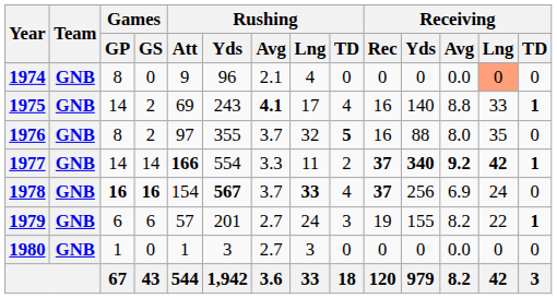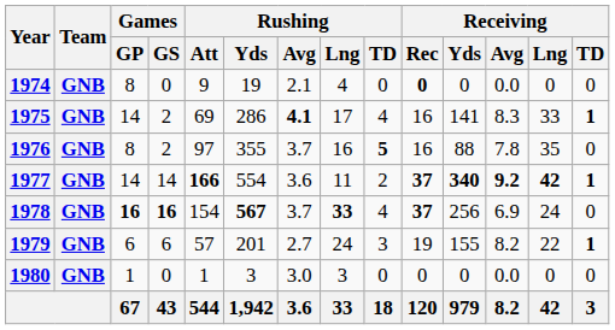1974 | Rushing / Yds: 96 -> 19
1974 | Receiving / Rec: normal -> bold
1974 | Receiving / Lng: lightsalmon background -> no background
1975 | Rushing / Yds: 243 -> 286
1975 | Receiving / Yds: 140 -> 141
1975 | Receiving / Avg: 8.8 -> 8.3
1976 | Rushing / Lng: 32 -> 16
1976 | Receiving / Avg: 8.0 -> 7.8
1977 | Rushing / Avg: 3.3 -> 3.6
1980 | Rushing / Avg: 2.7 -> 3.0
